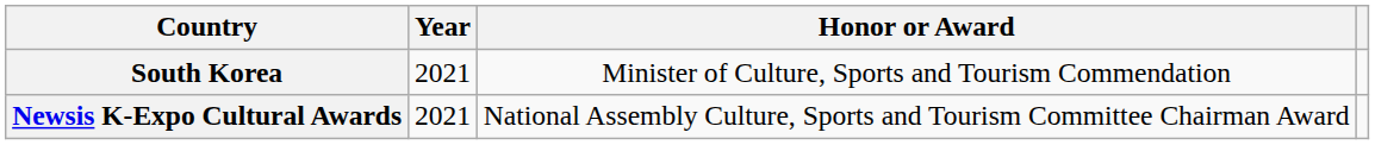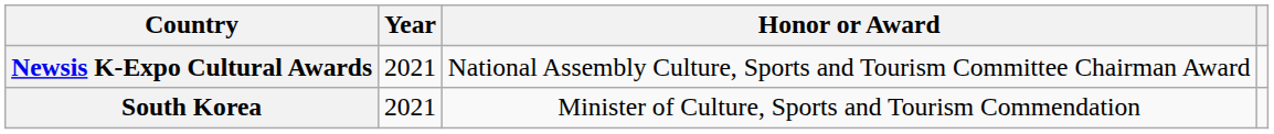rows swapped: South Korea <-> Newsis K-Expo Cultural Awards
